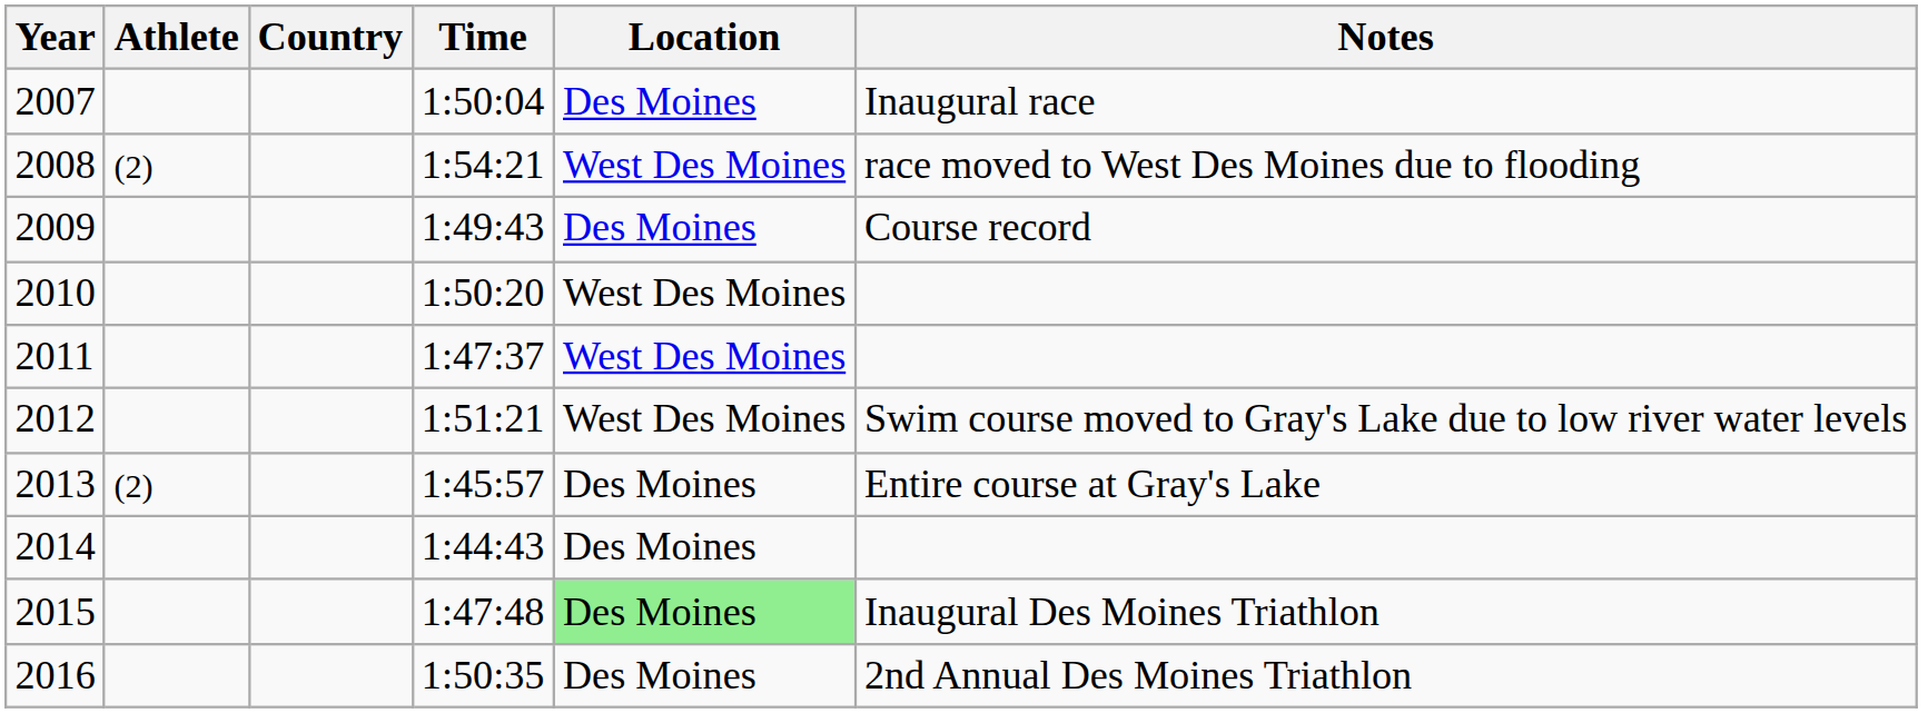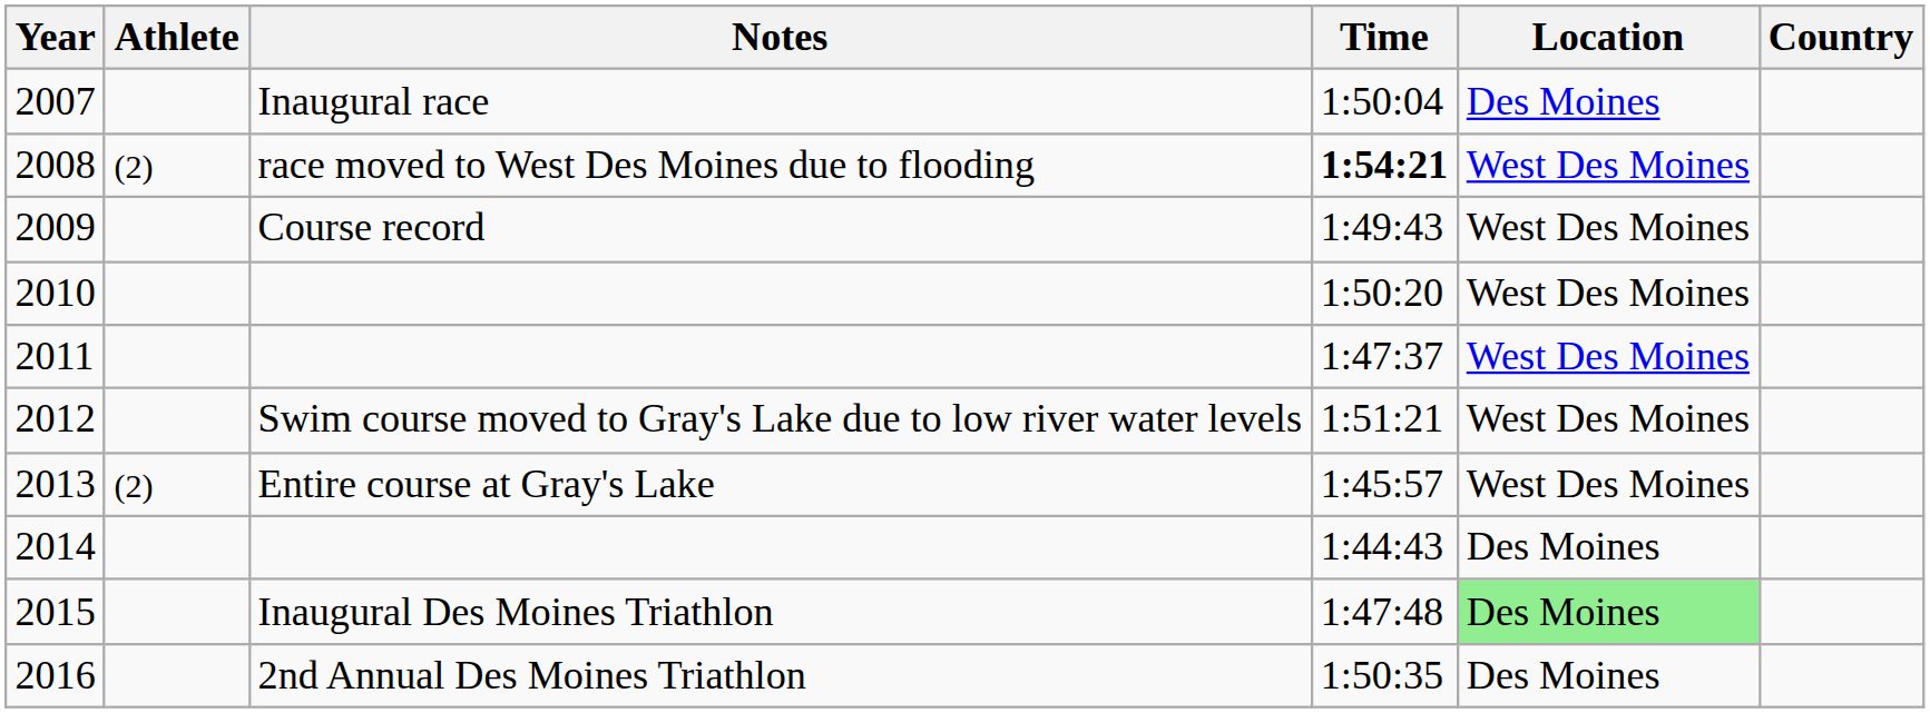columns swapped: Country <-> Notes
2008 | Time: normal -> bold
2009 | Location: Des Moines -> West Des Moines
2013 | Location: Des Moines -> West Des Moines
